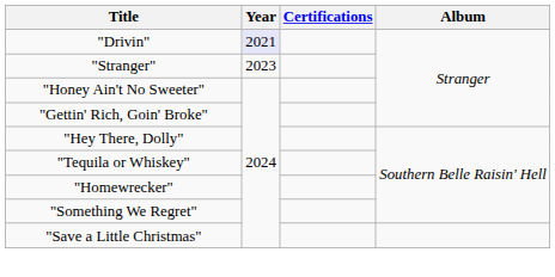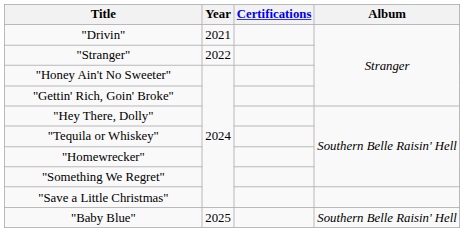"Drivin" | Year: lavender background -> no background
"Stranger" | Year: 2023 -> 2022
+ row: "Baby Blue" | 2025 | Southern Belle Raisin' Hell
